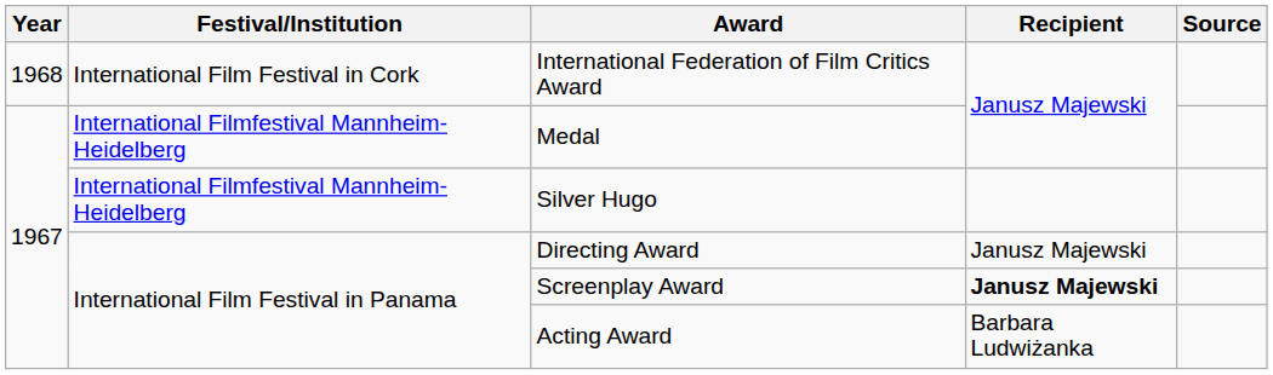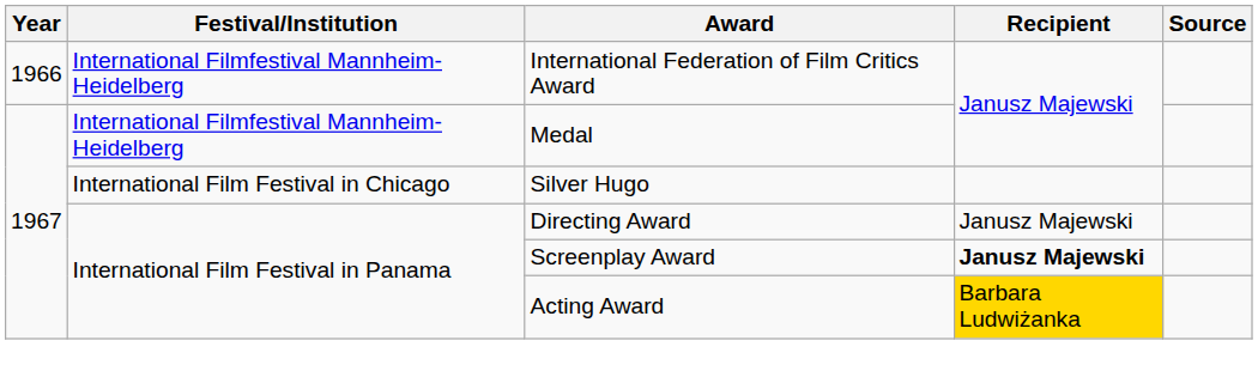International Federation of Film Critics Award | Year: 1968 -> 1966
International Federation of Film Critics Award | Festival/Institution: International Film Festival in Cork -> International Filmfestival Mannheim-Heidelberg
Silver Hugo | Festival/Institution: International Filmfestival Mannheim-Heidelberg -> International Film Festival in Chicago
Acting Award | Recipient: no background -> gold background
